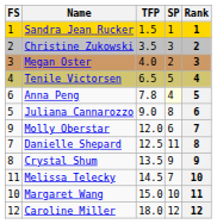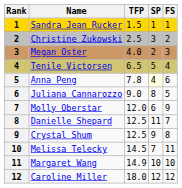columns swapped: Rank <-> FS
Christine Zukowski | TFP: 3.5 -> 2.5
Crystal Shum | TFP: 13.5 -> 12.5
Margaret Wang | TFP: 15.0 -> 14.9
